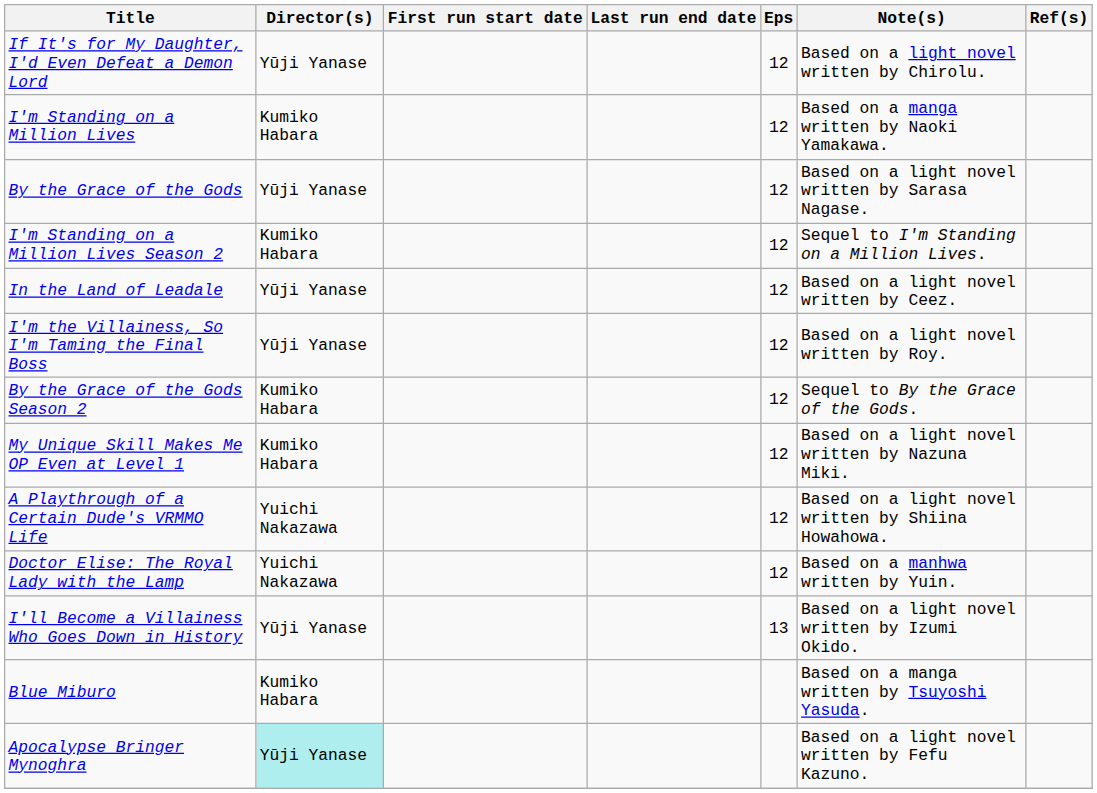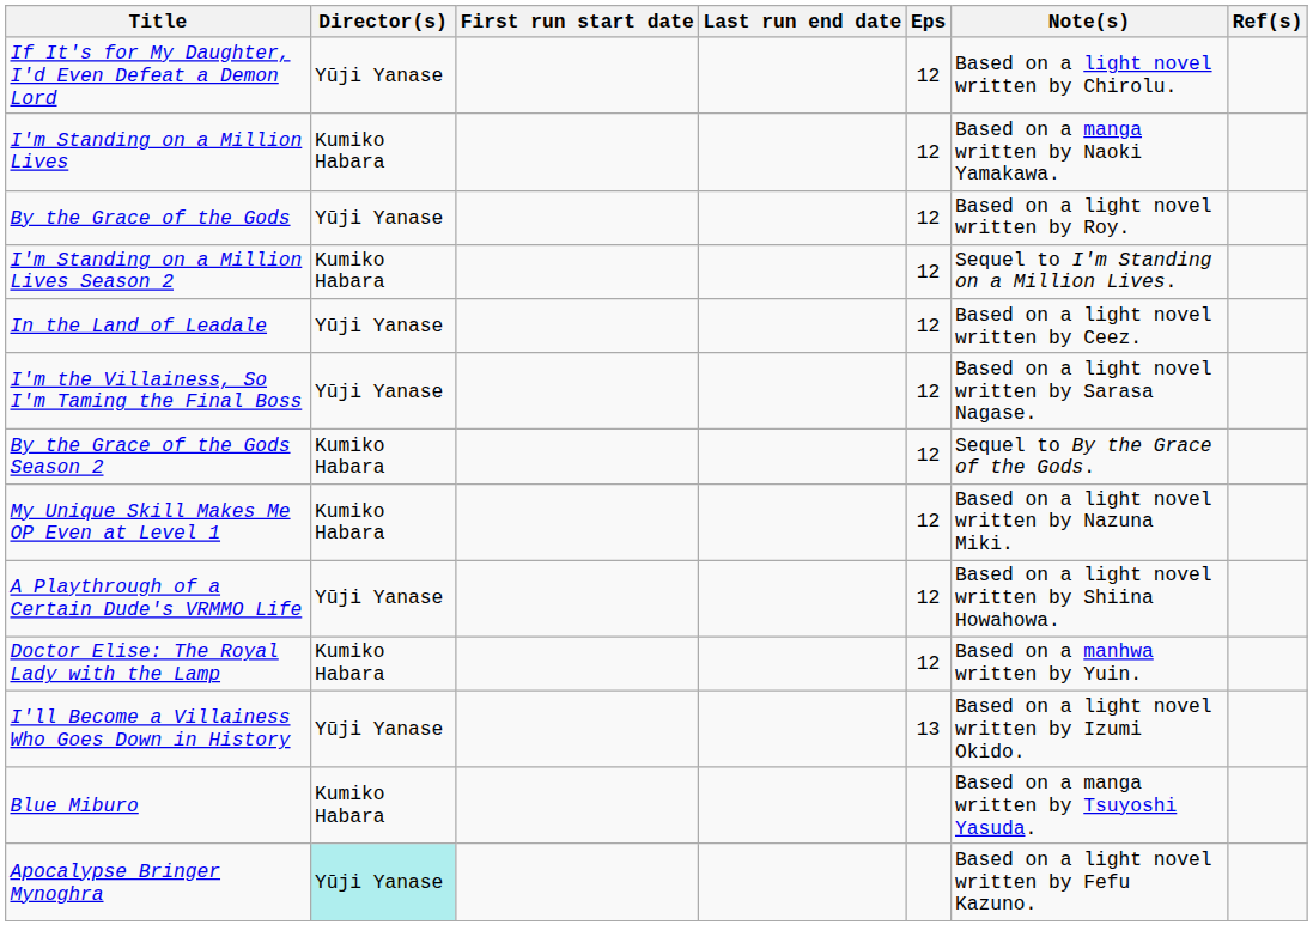By the Grace of the Gods | Note(s): Based on a light novel written by Sarasa Nagase. -> Based on a light novel written by Roy.
I'm the Villainess, So I'm Taming the Final Boss | Note(s): Based on a light novel written by Roy. -> Based on a light novel written by Sarasa Nagase.
A Playthrough of a Certain Dude's VRMMO Life | Director(s): Yuichi Nakazawa -> Yūji Yanase
Doctor Elise: The Royal Lady with the Lamp | Director(s): Yuichi Nakazawa -> Kumiko Habara
